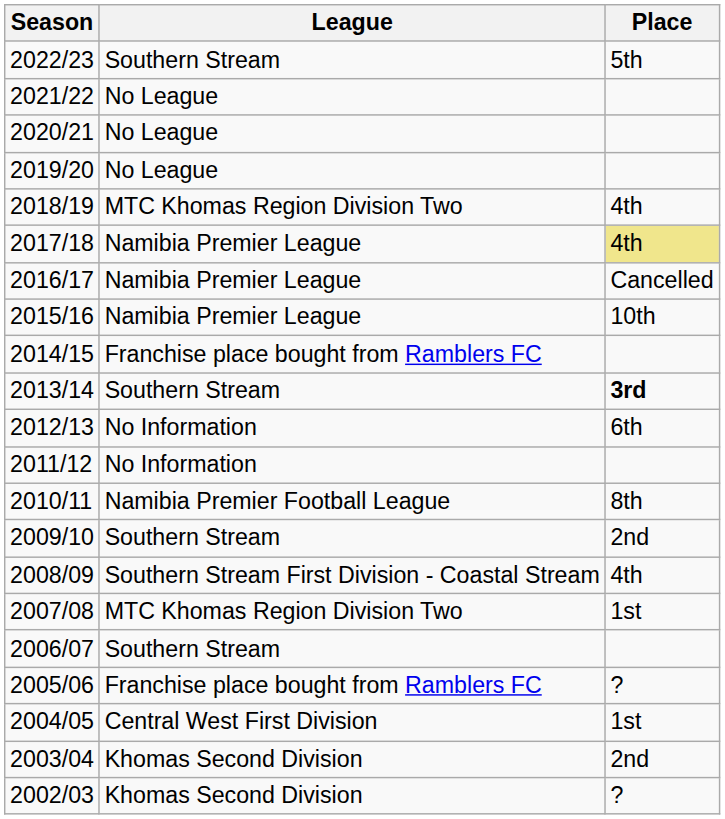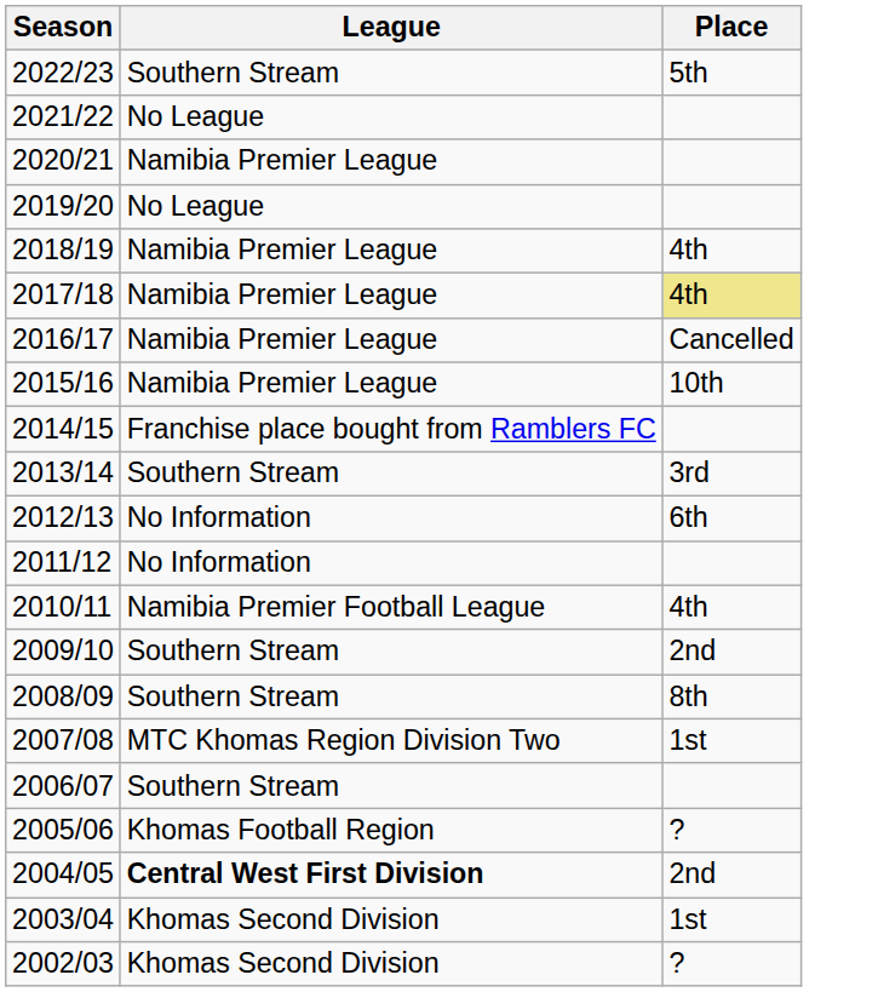2020/21 | League: No League -> Namibia Premier League
2018/19 | League: MTC Khomas Region Division Two -> Namibia Premier League
2013/14 | Place: bold -> normal
2010/11 | Place: 8th -> 4th
2008/09 | League: Southern Stream First Division - Coastal Stream -> Southern Stream
2008/09 | Place: 4th -> 8th
2005/06 | League: Franchise place bought from Ramblers FC -> Khomas Football Region
2004/05 | League: normal -> bold
2004/05 | Place: 1st -> 2nd
2003/04 | Place: 2nd -> 1st
